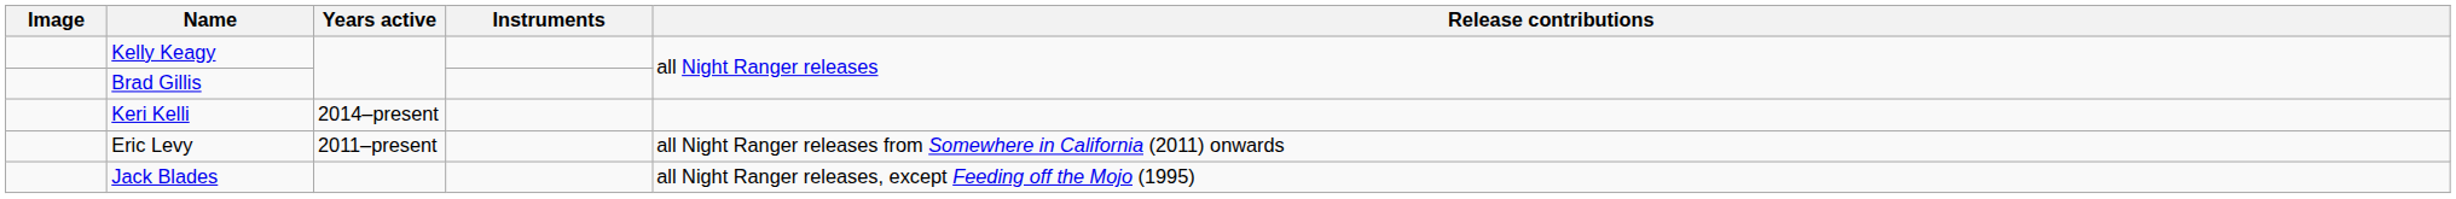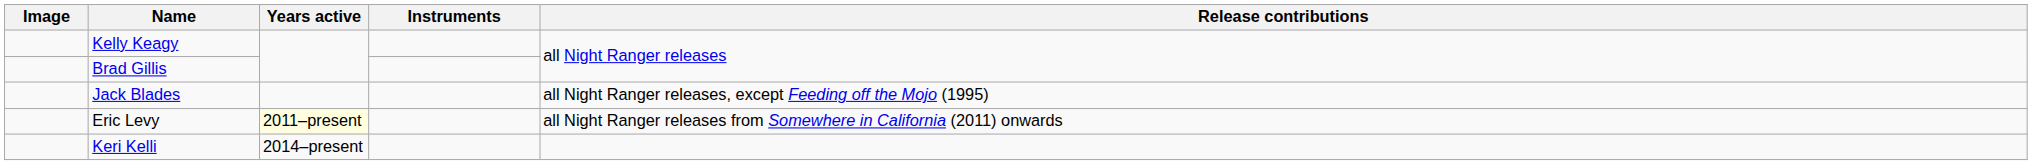rows swapped: Jack Blades <-> Keri Kelli
Eric Levy | Years active: no background -> lightyellow background
